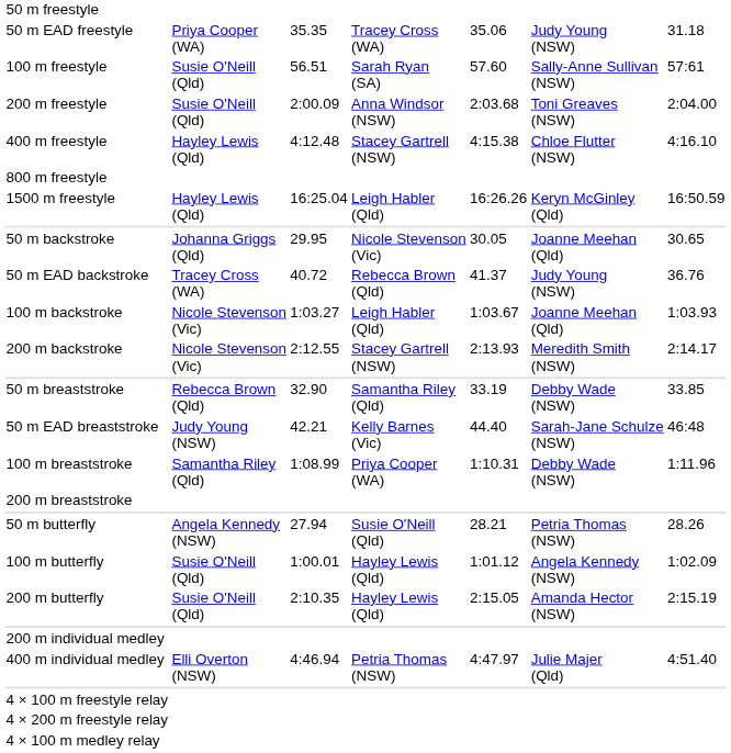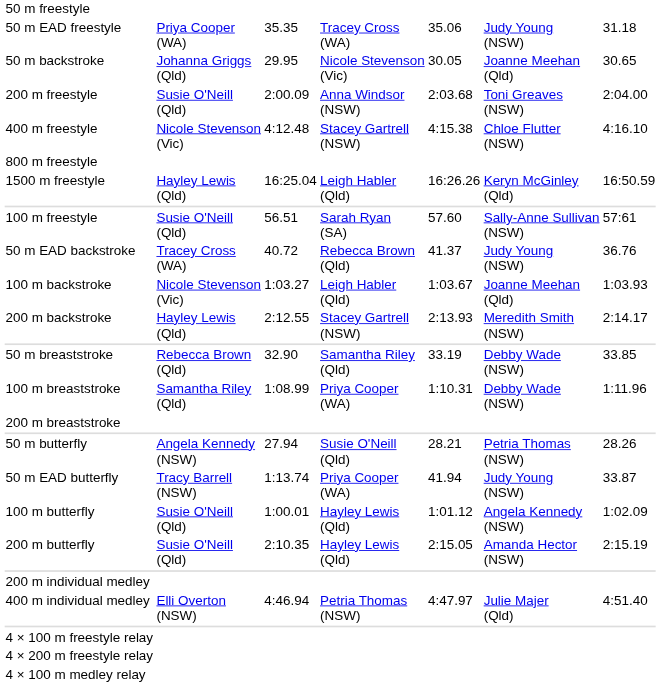rows swapped: 100 m freestyle <-> 50 m backstroke
400 m freestyle | column 2: Hayley Lewis (Qld) -> Nicole Stevenson (Vic)
200 m backstroke | column 2: Nicole Stevenson (Vic) -> Hayley Lewis (Qld)
- row: 50 m EAD breaststroke | Judy Young (NSW) | 42.21 | Kelly Barnes (Vic) | 44.40 | Sarah-Jane Schulze (NSW) | 46:48
+ row: 50 m EAD butterfly | Tracy Barrell (NSW) | 1:13.74 | Priya Cooper (WA) | 41.94 | Judy Young (NSW) | 33.87
